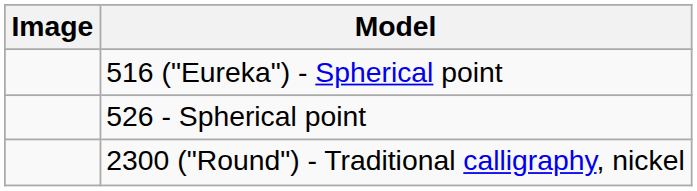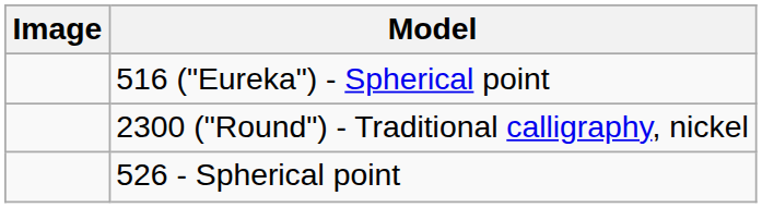rows swapped: 526 - Spherical point <-> 2300 ("Round") - Traditional calligraphy, nickel
